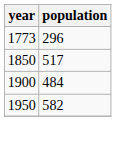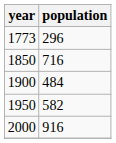1850 | population: 517 -> 716
+ row: 2000 | 916
